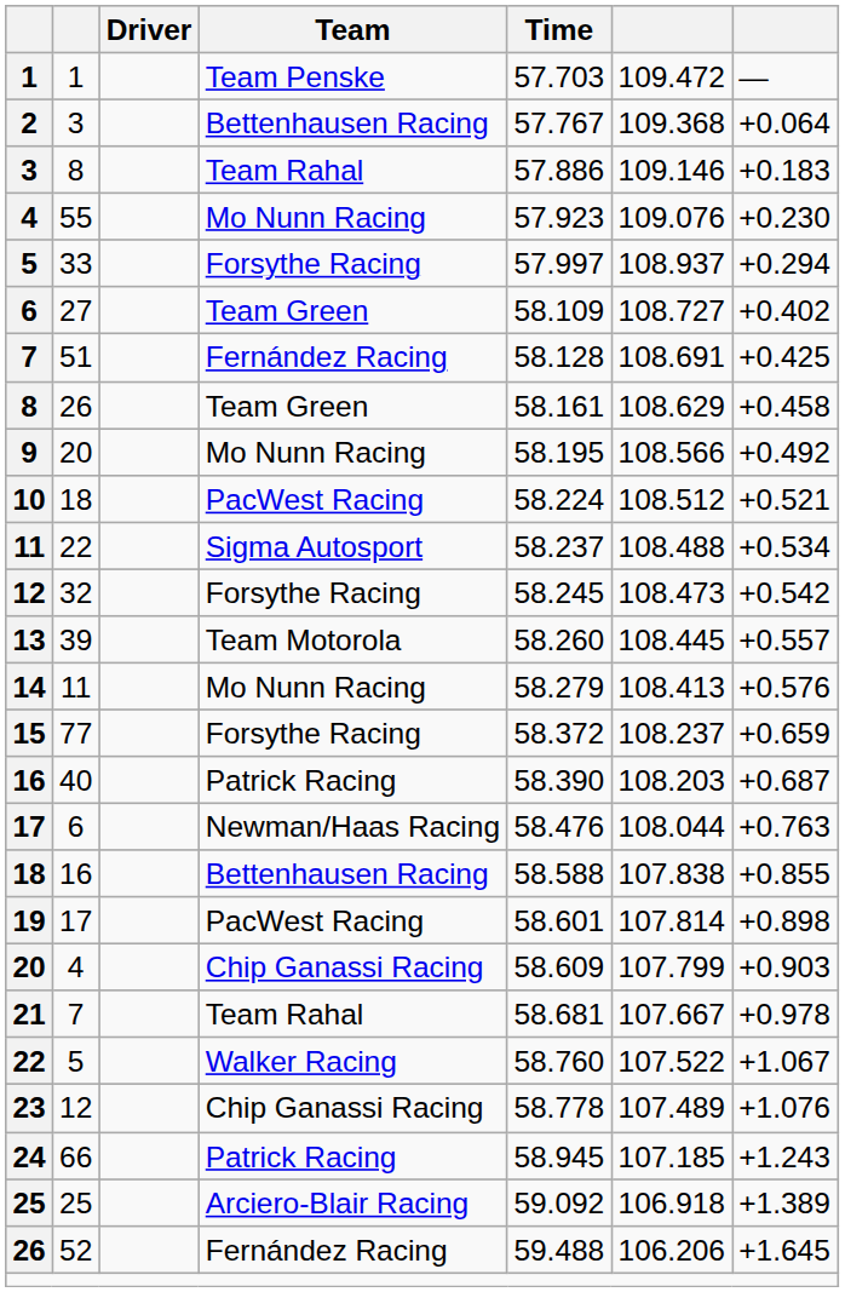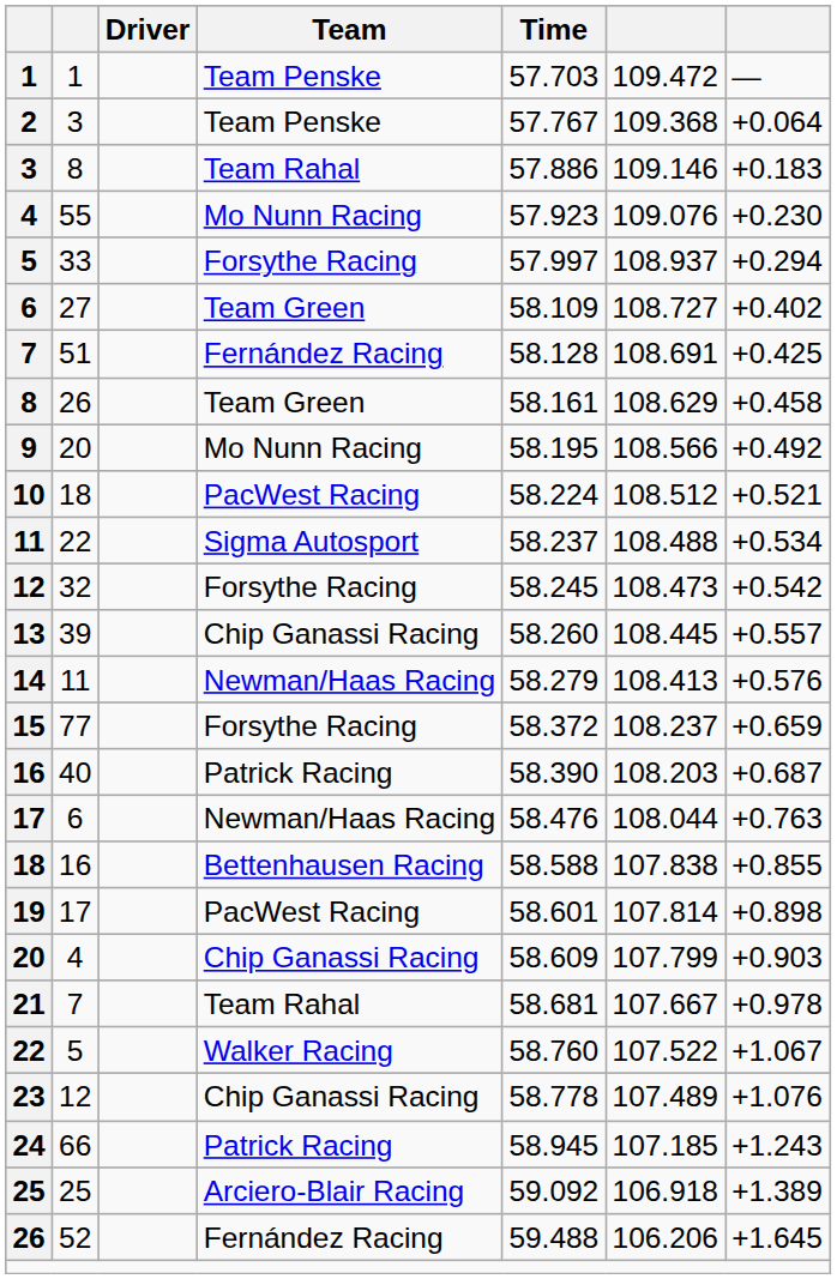2 | Team: Bettenhausen Racing -> Team Penske
13 | Team: Team Motorola -> Chip Ganassi Racing
14 | Team: Mo Nunn Racing -> Newman/Haas Racing
